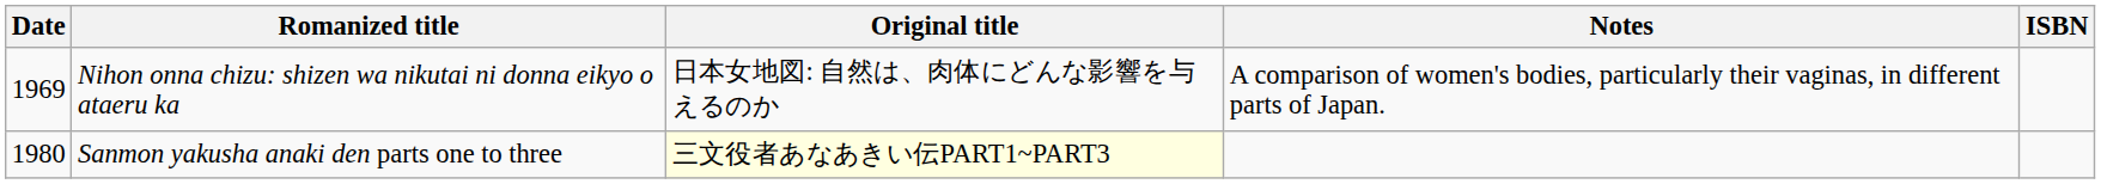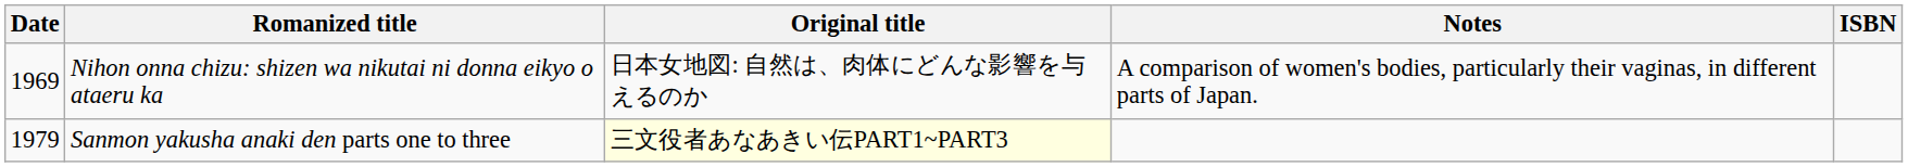Sanmon yakusha anaki den parts one to three | Date: 1980 -> 1979
